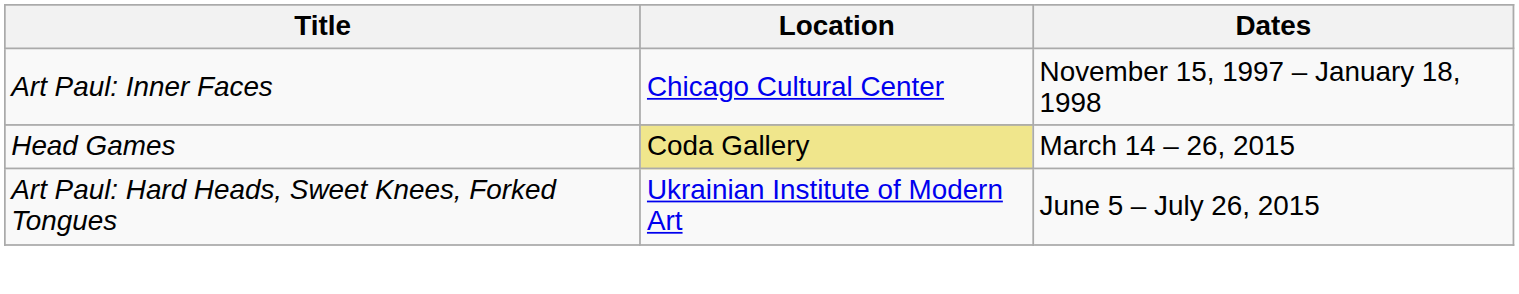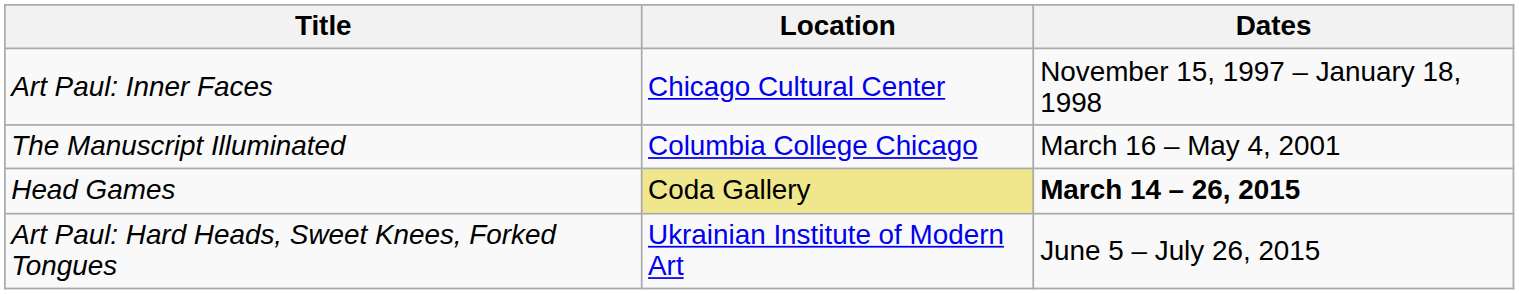+ row: The Manuscript Illuminated | Columbia College Chicago | March 16 – May 4, 2001
Head Games | Dates: normal -> bold
